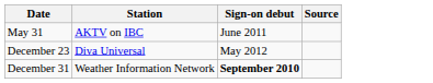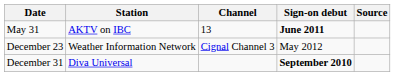+ column: Channel | 13 | Cignal Channel 3
May 31 | Sign-on debut: normal -> bold
December 23 | Station: Diva Universal -> Weather Information Network
December 31 | Station: Weather Information Network -> Diva Universal
